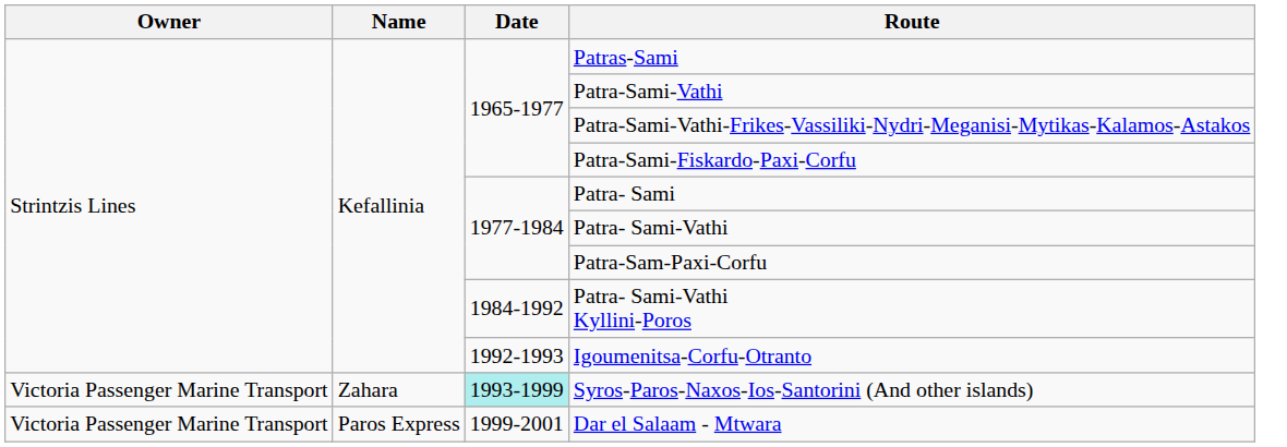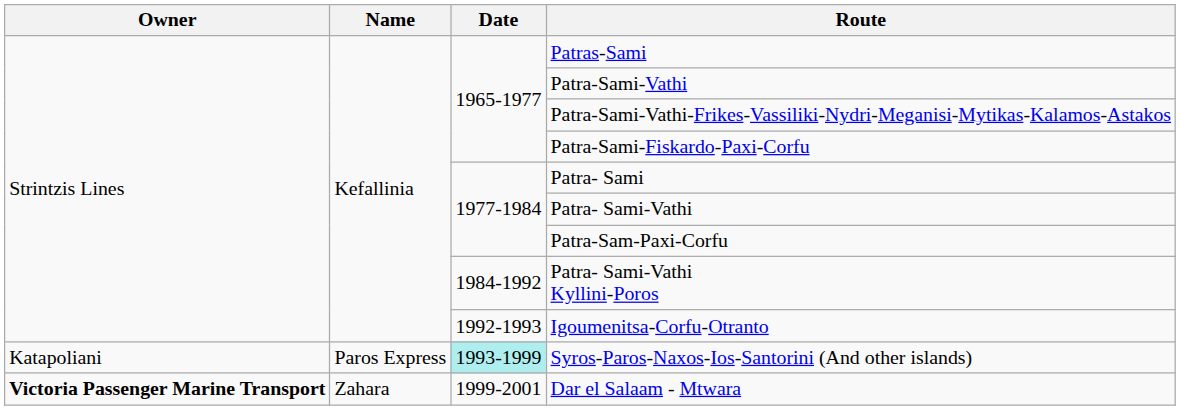Syros-Paros-Naxos-Ios-Santorini (And other islands) | Owner: Victoria Passenger Marine Transport -> Katapoliani
Syros-Paros-Naxos-Ios-Santorini (And other islands) | Name: Zahara -> Paros Express
Dar el Salaam - Mtwara | Owner: normal -> bold
Dar el Salaam - Mtwara | Name: Paros Express -> Zahara
